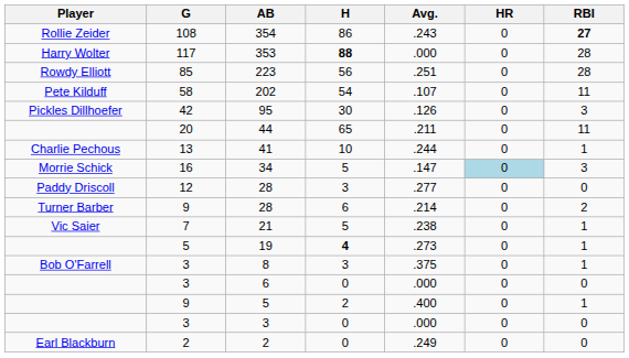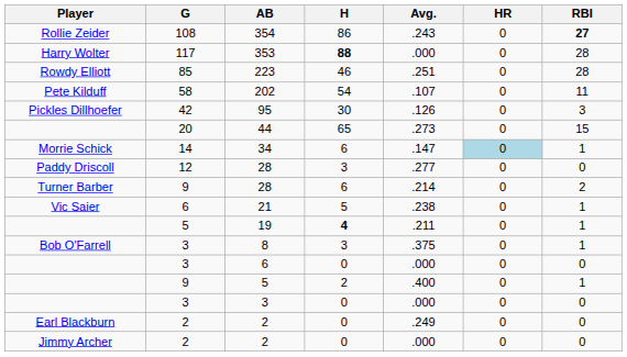223 | H: 56 -> 46
44 | Avg.: .211 -> .273
44 | RBI: 11 -> 15
- row: Charlie Pechous | 13 | 41 | 10 | .244 | 0 | 1
34 | G: 16 -> 14
34 | H: 5 -> 6
34 | RBI: 3 -> 1
21 | G: 7 -> 6
19 | Avg.: .273 -> .211
+ row: Jimmy Archer | 2 | 2 | 0 | .000 | 0 | 0
